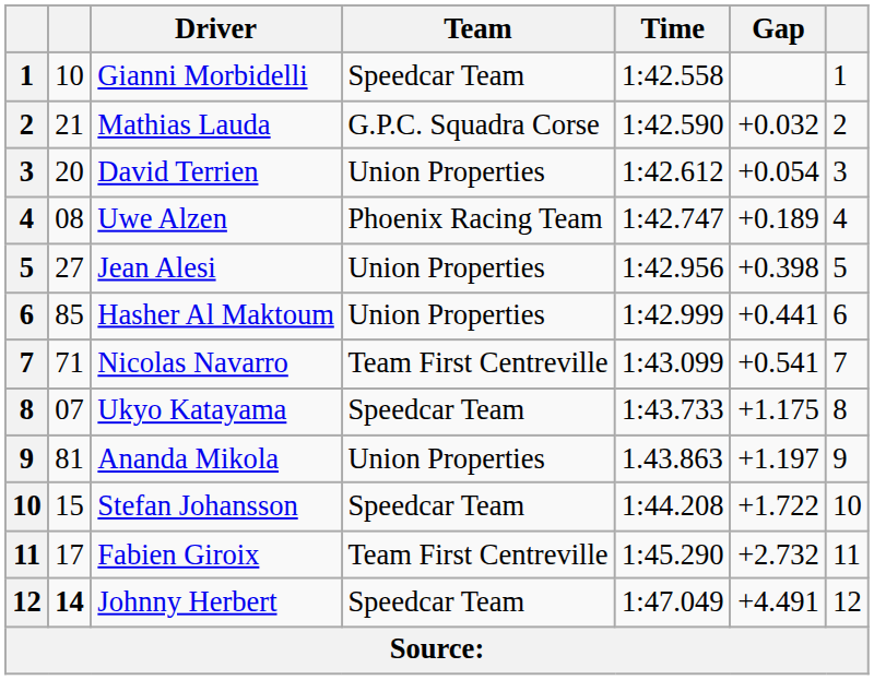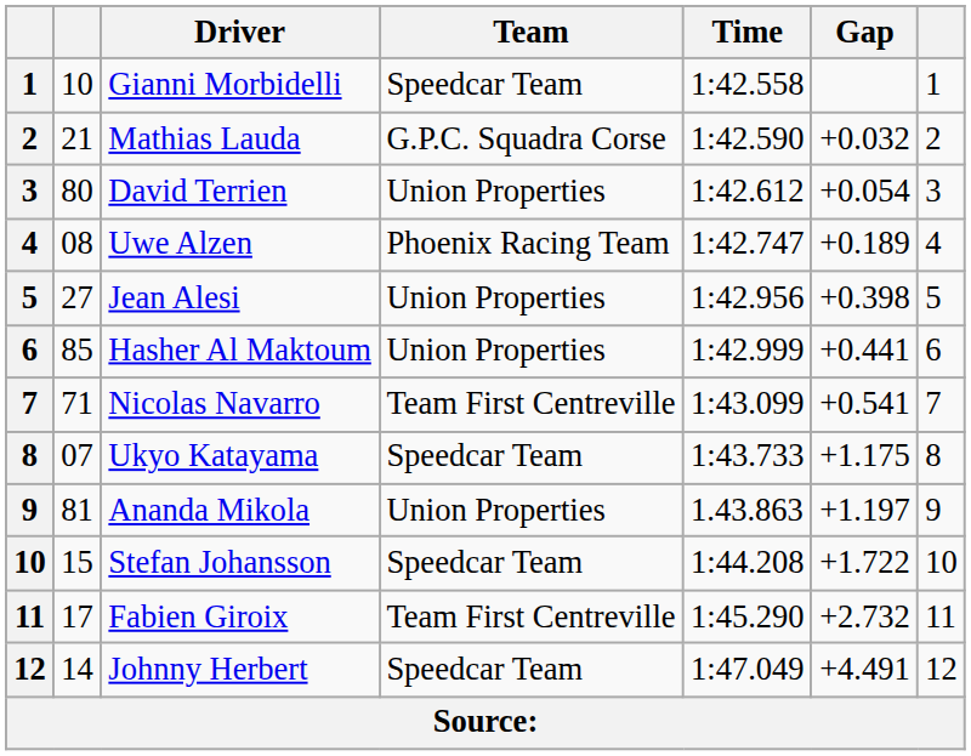David Terrien | column 2: 20 -> 80
Johnny Herbert | column 2: bold -> normal
